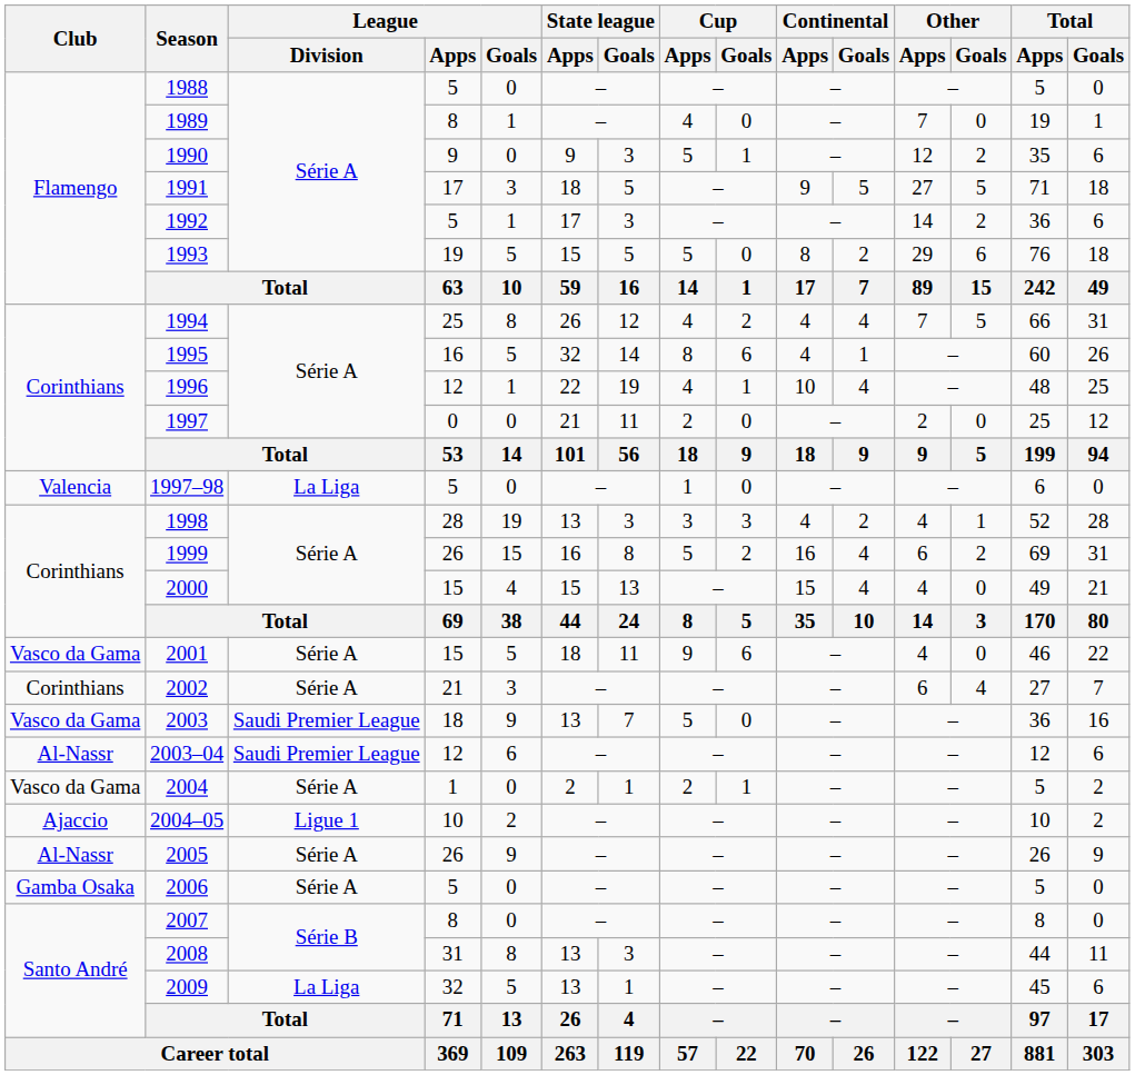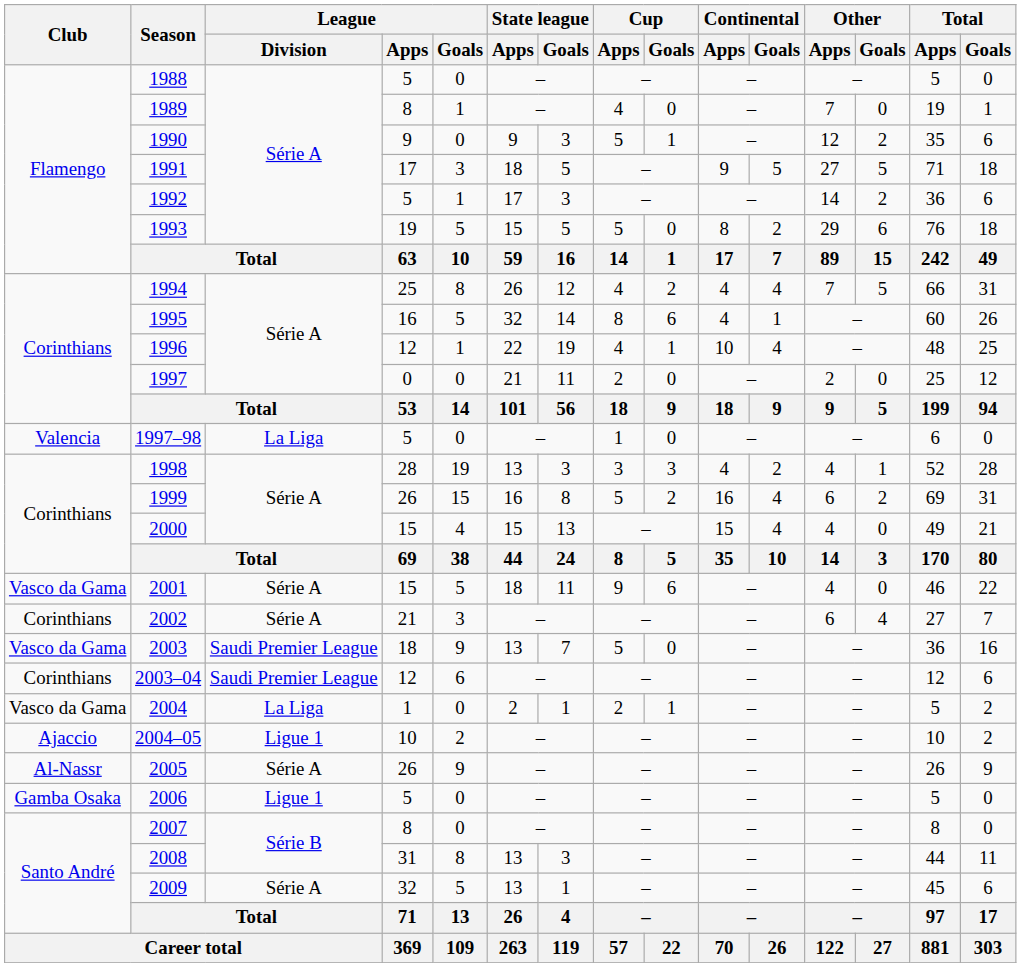2003–04 | Club: Al-Nassr -> Corinthians
2004 | League / Division: Série A -> La Liga
2006 | League / Division: Série A -> Ligue 1
2009 | League / Division: La Liga -> Série A
